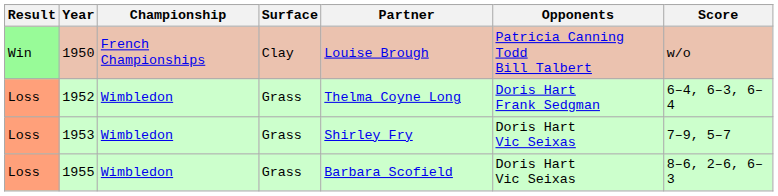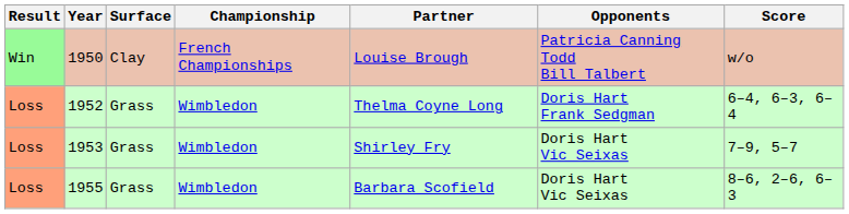columns swapped: Championship <-> Surface
